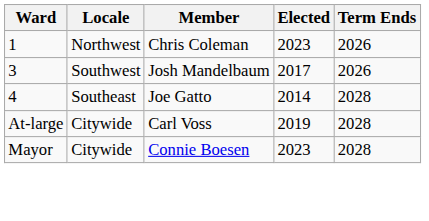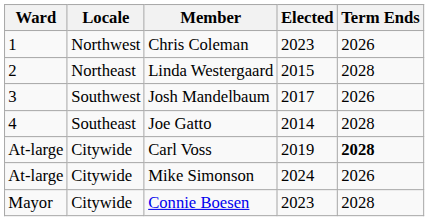+ row: 2 | Northeast | Linda Westergaard | 2015 | 2028
Carl Voss | Term Ends: normal -> bold
+ row: At-large | Citywide | Mike Simonson | 2024 | 2026
